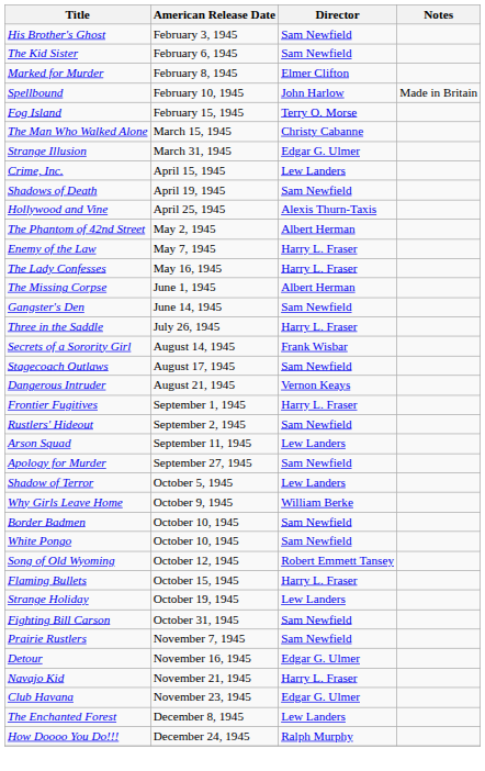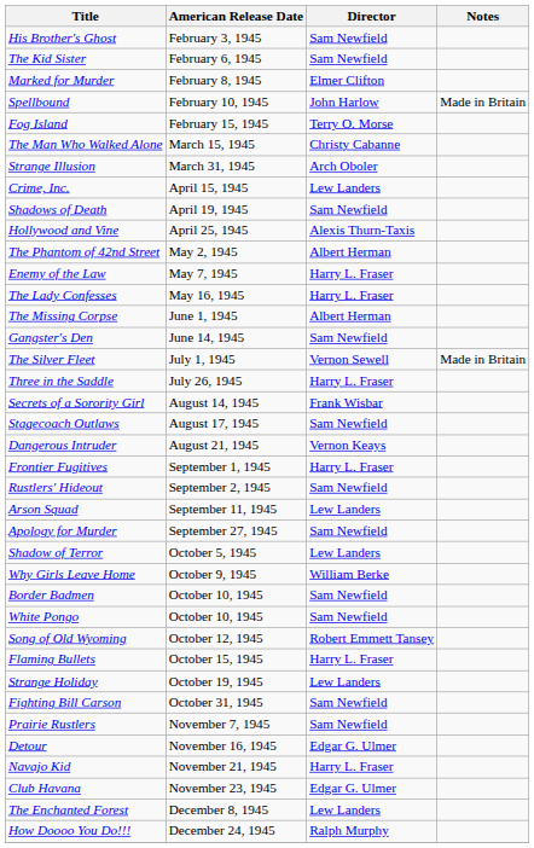Strange Illusion | Director: Edgar G. Ulmer -> Arch Oboler
+ row: The Silver Fleet | July 1, 1945 | Vernon Sewell | Made in Britain
